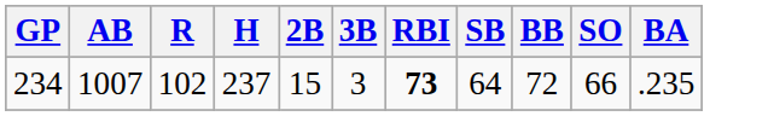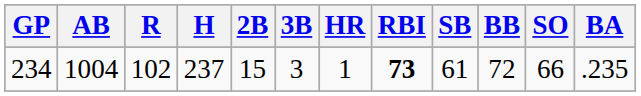+ column: HR | 1
234 | AB: 1007 -> 1004
234 | SB: 64 -> 61
